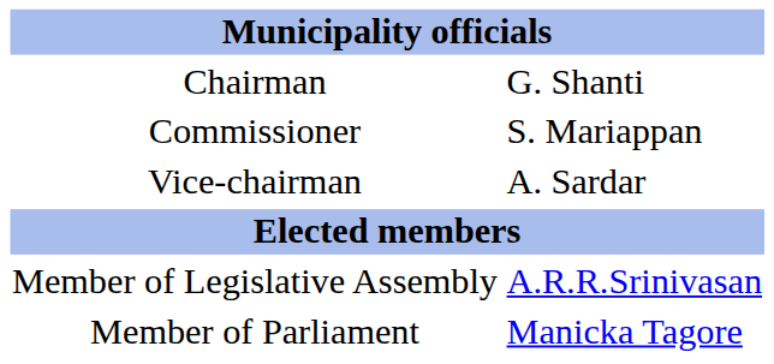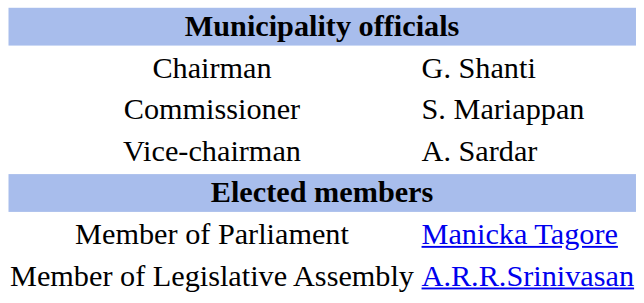rows swapped: Member of Legislative Assembly <-> Member of Parliament
